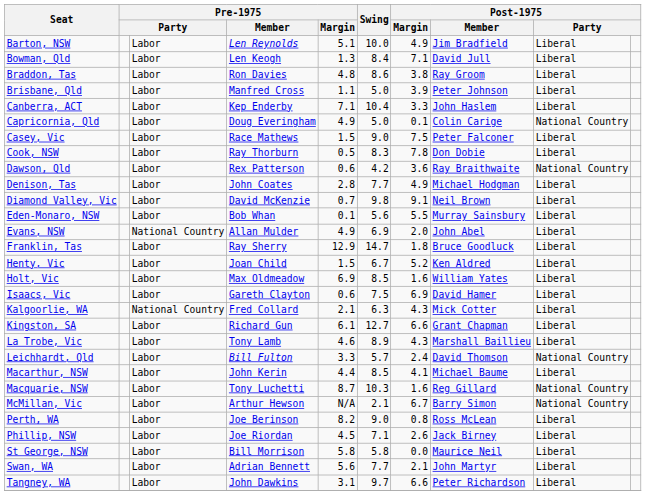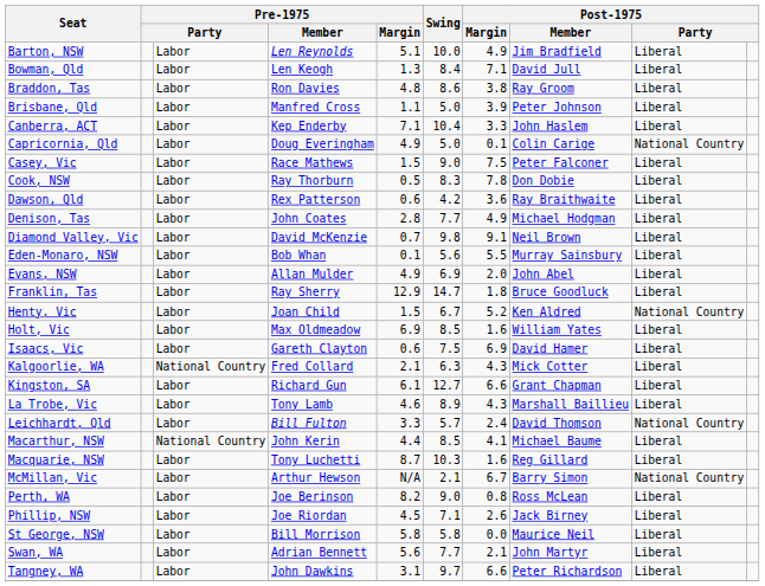Dawson, Qld | column 9: National Country -> Liberal
Evans, NSW | column 3: National Country -> Labor
Henty, Vic | column 9: Liberal -> National Country
Macarthur, NSW | column 3: Labor -> National Country
Macquarie, NSW | column 9: National Country -> Liberal
